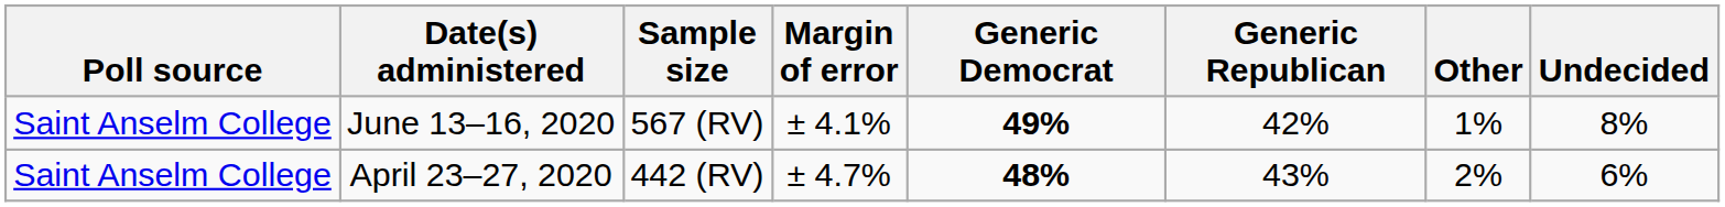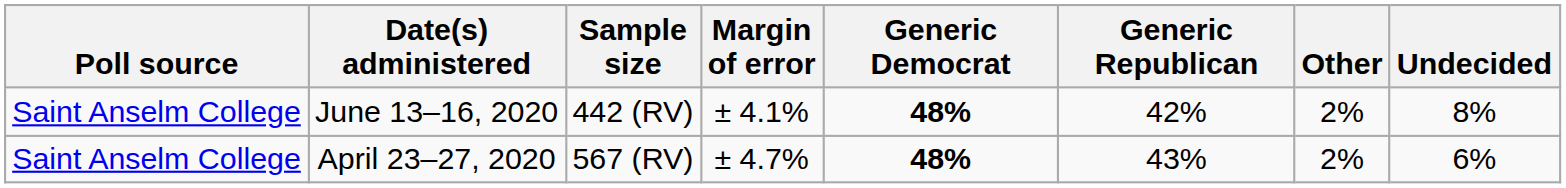June 13–16, 2020 | Sample size: 567 (RV) -> 442 (RV)
June 13–16, 2020 | Generic Democrat: 49% -> 48%
June 13–16, 2020 | Other: 1% -> 2%
April 23–27, 2020 | Sample size: 442 (RV) -> 567 (RV)
